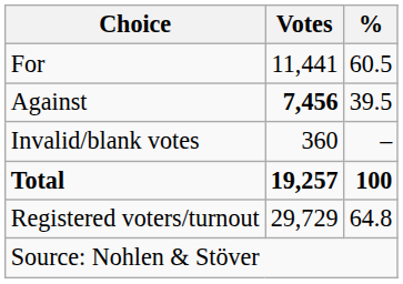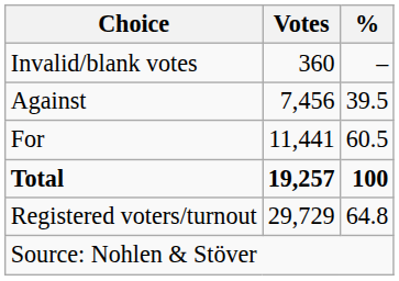rows swapped: For <-> Invalid/blank votes
Against | Votes: bold -> normal
